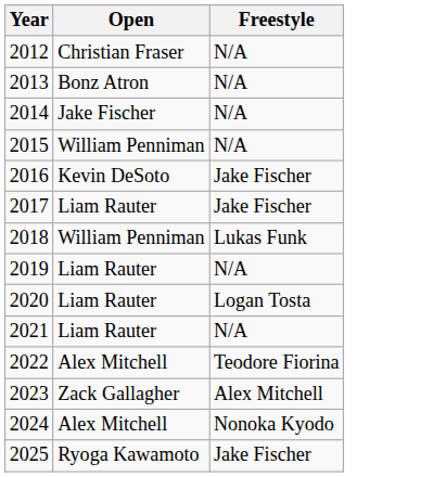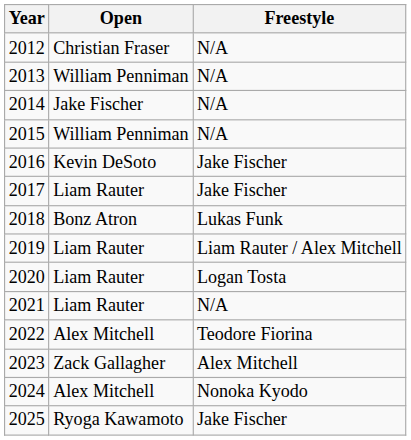2013 | Open: Bonz Atron -> William Penniman
2018 | Open: William Penniman -> Bonz Atron
2019 | Freestyle: N/A -> Liam Rauter / Alex Mitchell
